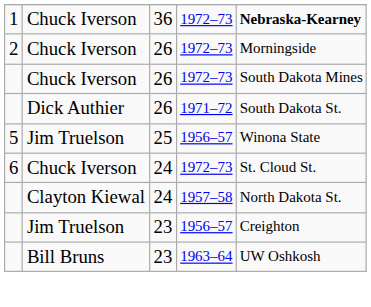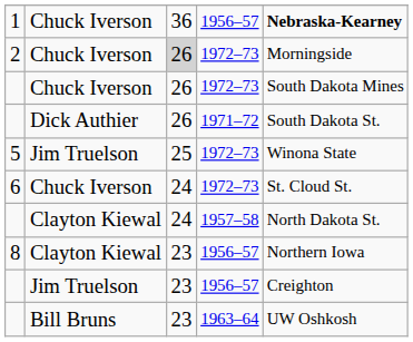1 | column 4: 1972–73 -> 1956–57
2 | column 3: no background -> lightgrey background
5 | column 4: 1956–57 -> 1972–73
+ row: 8 | Clayton Kiewal | 23 | 1956–57 | Northern Iowa
